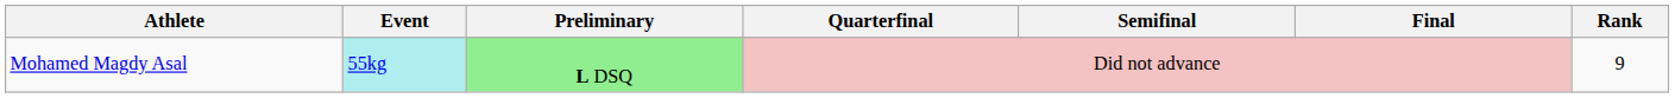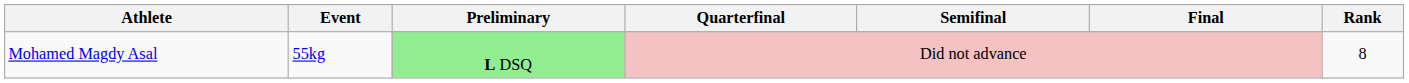Mohamed Magdy Asal | Event: paleturquoise background -> no background
Mohamed Magdy Asal | Rank: 9 -> 8
